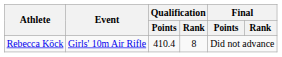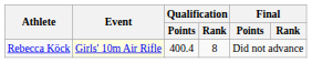Rebecca Köck | Event: no background -> lightyellow background
Rebecca Köck | Qualification / Points: 410.4 -> 400.4
